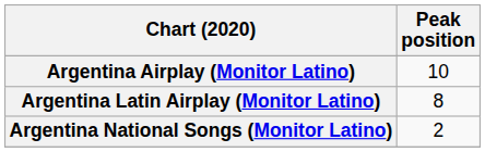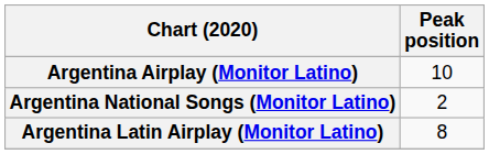rows swapped: Argentina Latin Airplay (Monitor Latino) <-> Argentina National Songs (Monitor Latino)
